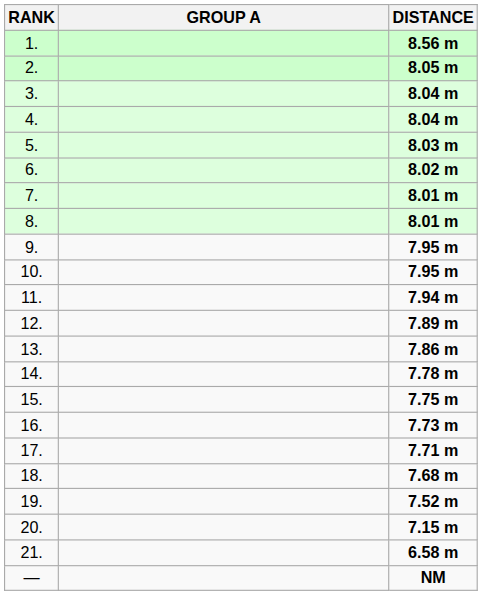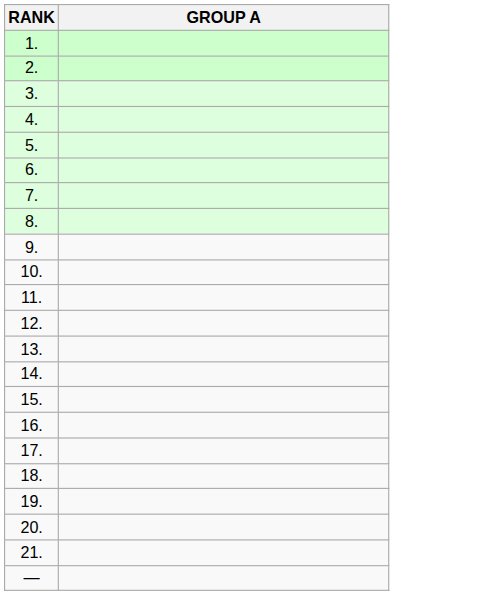- column: DISTANCE | 8.56 m | 8.05 m | 8.04 m | 8.04 m | 8.03 m | 8.02 m | 8.01 m | 8.01 m | 7.95 m | 7.95 m | 7.94 m | 7.89 m | 7.86 m | 7.78 m | 7.75 m | 7.73 m | 7.71 m | 7.68 m | 7.52 m | 7.15 m | 6.58 m | NM
